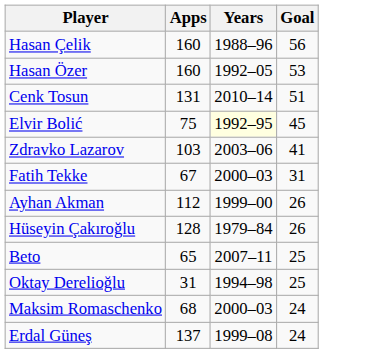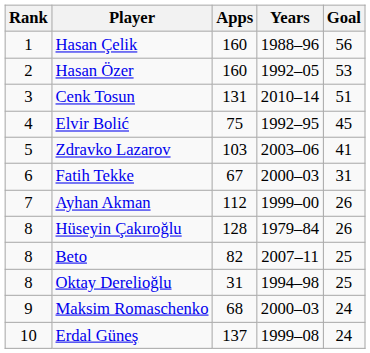+ column: Rank | 1 | 2 | 3 | 4 | 5 | 6 | 7 | 8 | 8 | 8 | 9 | 10
Elvir Bolić | Years: lightyellow background -> no background
Beto | Apps: 65 -> 82
